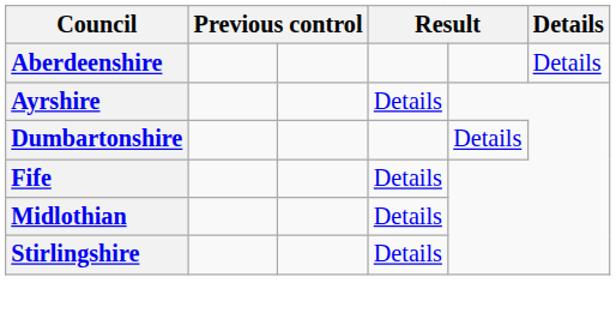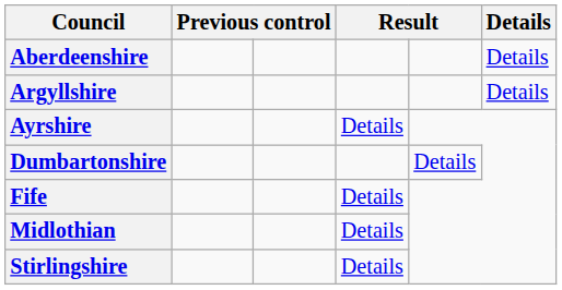+ row: Argyllshire | Details
